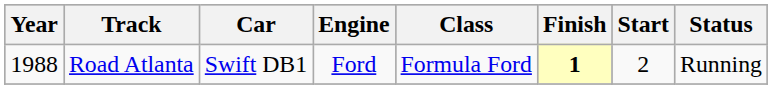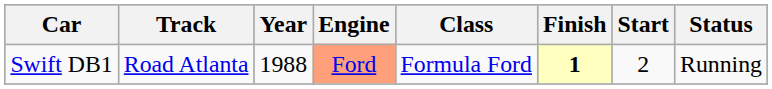columns swapped: Year <-> Car
Road Atlanta | Engine: no background -> lightsalmon background
